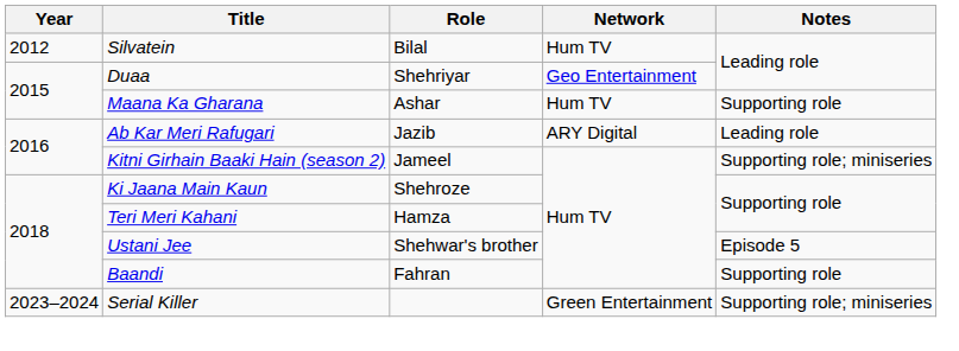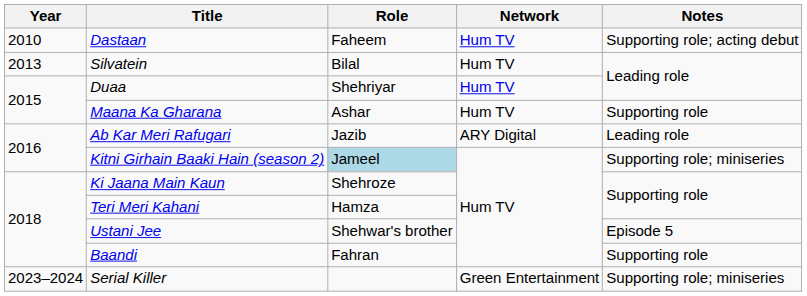+ row: 2010 | Dastaan | Faheem | Hum TV | Supporting role; acting debut
Silvatein | Year: 2012 -> 2013
Duaa | Network: Geo Entertainment -> Hum TV
Kitni Girhain Baaki Hain (season 2) | Role: no background -> lightblue background
